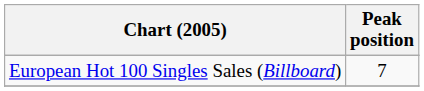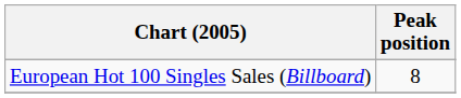European Hot 100 Singles Sales (Billboard) | Peak position: 7 -> 8
